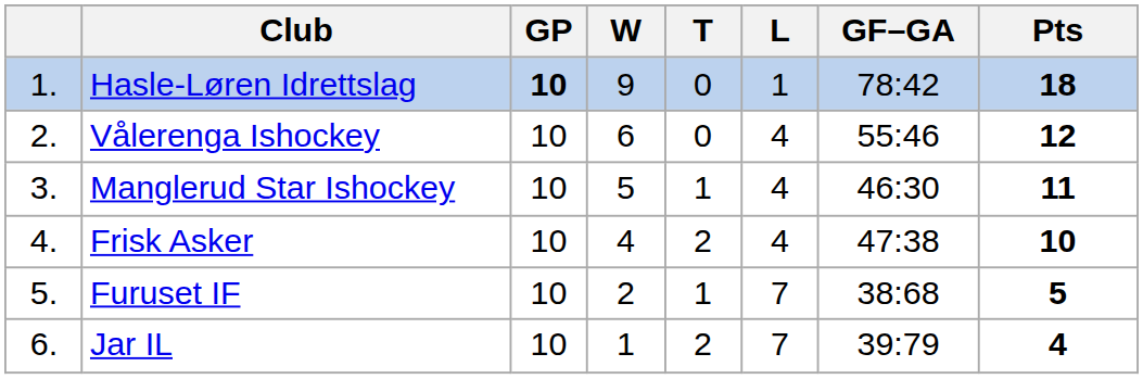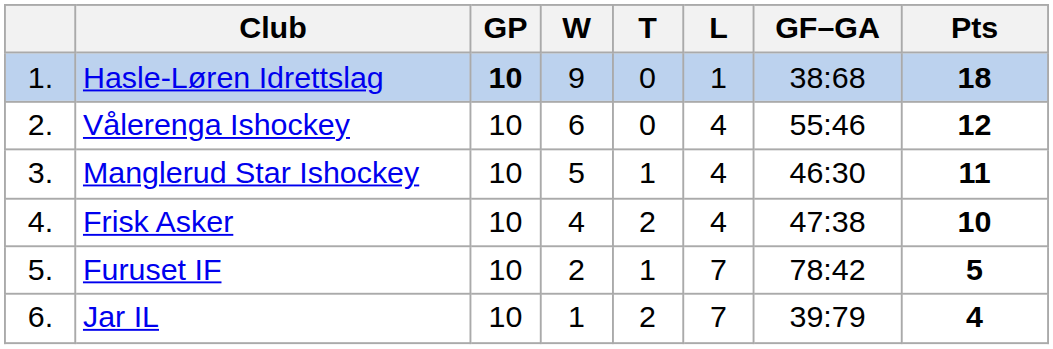Hasle-Løren Idrettslag | GF–GA: 78:42 -> 38:68
Furuset IF | GF–GA: 38:68 -> 78:42
